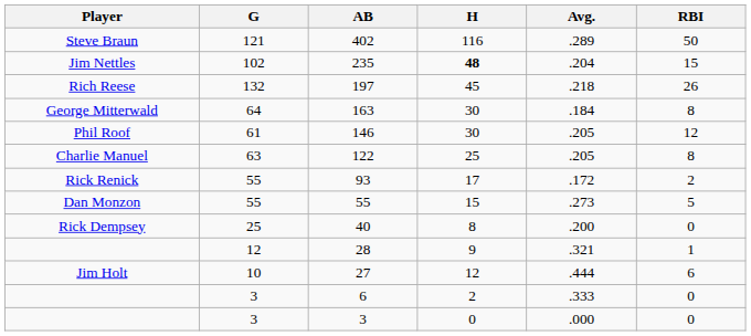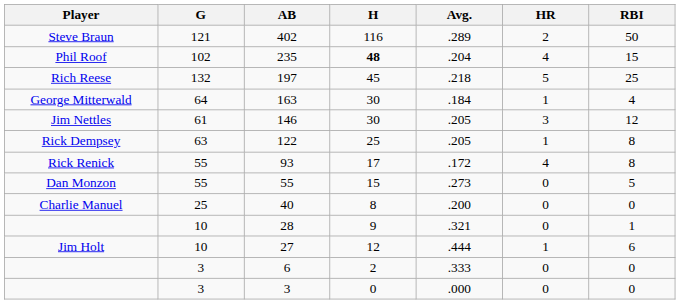+ column: HR | 2 | 4 | 5 | 1 | 3 | 1 | 4 | 0 | 0 | 0 | 1 | 0 | 0
235 | Player: Jim Nettles -> Phil Roof
197 | RBI: 26 -> 25
163 | RBI: 8 -> 4
146 | Player: Phil Roof -> Jim Nettles
122 | Player: Charlie Manuel -> Rick Dempsey
93 | RBI: 2 -> 8
40 | Player: Rick Dempsey -> Charlie Manuel
28 | G: 12 -> 10
